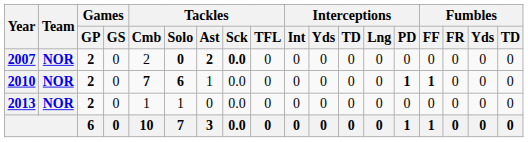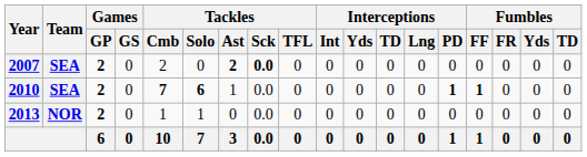2007 | Team: NOR -> SEA
2007 | Tackles / Solo: bold -> normal
2010 | Team: NOR -> SEA
